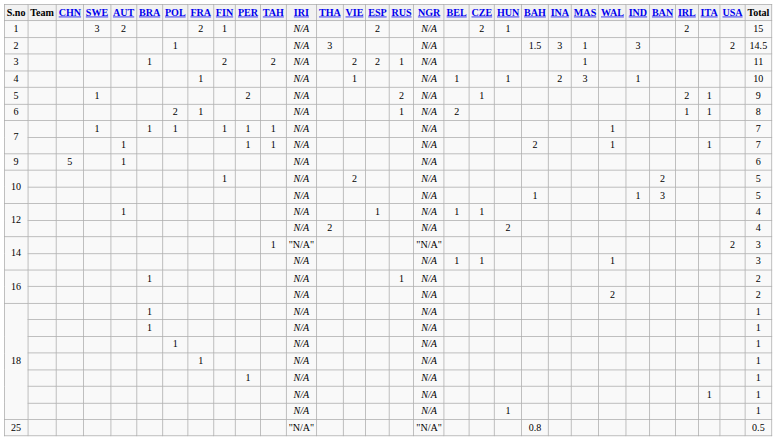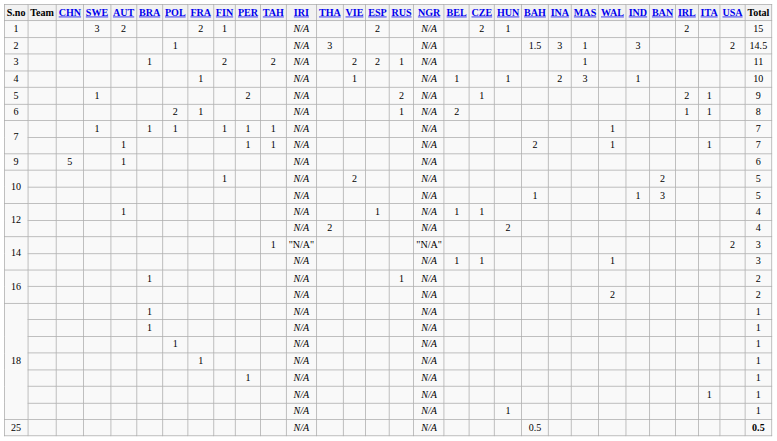25 | IRI: "N/A" -> N/A
25 | NGR: "N/A" -> N/A
25 | BAH: 0.8 -> 0.5
25 | Total: normal -> bold
